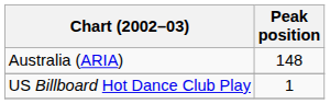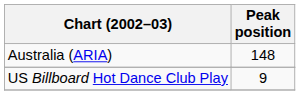US Billboard Hot Dance Club Play | Peak position: 1 -> 9
